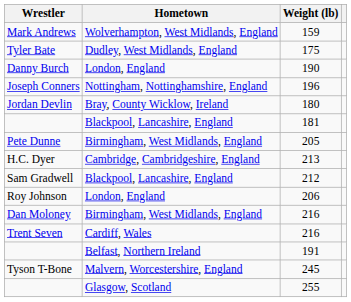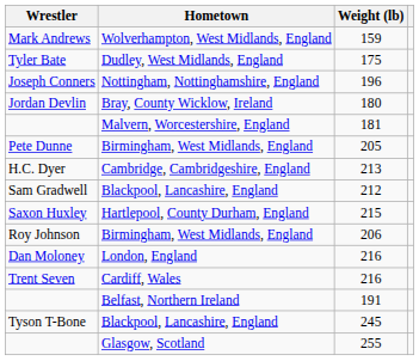- row: Danny Burch | London, England | 190
181 | Hometown: Blackpool, Lancashire, England -> Malvern, Worcestershire, England
+ row: Saxon Huxley | Hartlepool, County Durham, England | 215
206 | Hometown: London, England -> Birmingham, West Midlands, England
Dan Moloney / 216 | Hometown: Birmingham, West Midlands, England -> London, England
245 | Hometown: Malvern, Worcestershire, England -> Blackpool, Lancashire, England
